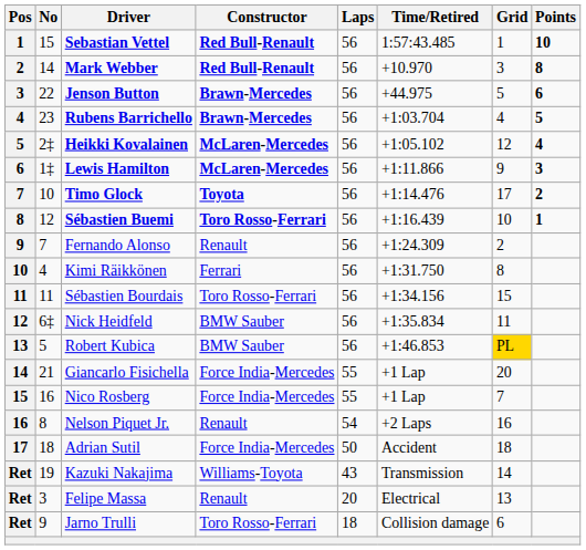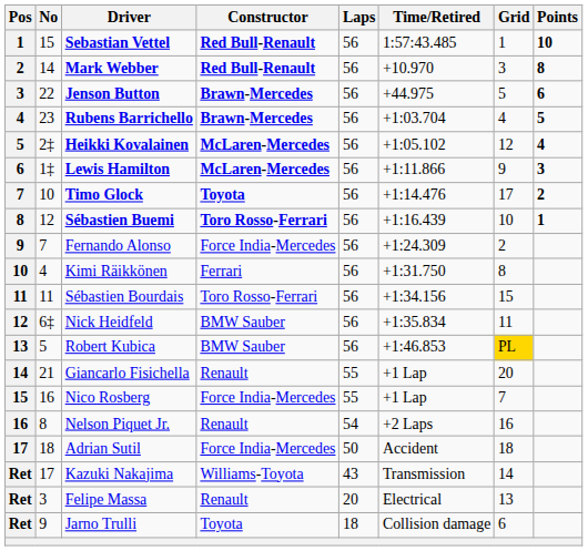Fernando Alonso | Constructor: Renault -> Force India-Mercedes
Giancarlo Fisichella | Constructor: Force India-Mercedes -> Renault
Kazuki Nakajima | No: 19 -> 17
Jarno Trulli | Constructor: Toro Rosso-Ferrari -> Toyota
